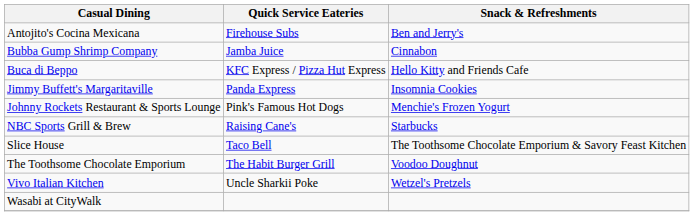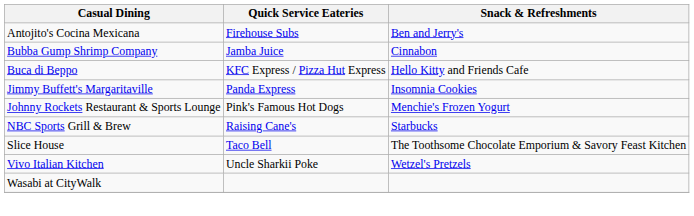- row: The Toothsome Chocolate Emporium | The Habit Burger Grill | Voodoo Doughnut
